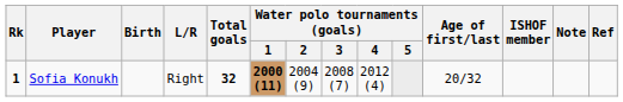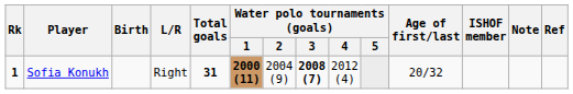Sofia Konukh | Total goals: 32 -> 31
Sofia Konukh | Water polo tournaments (goals) / 3: normal -> bold
